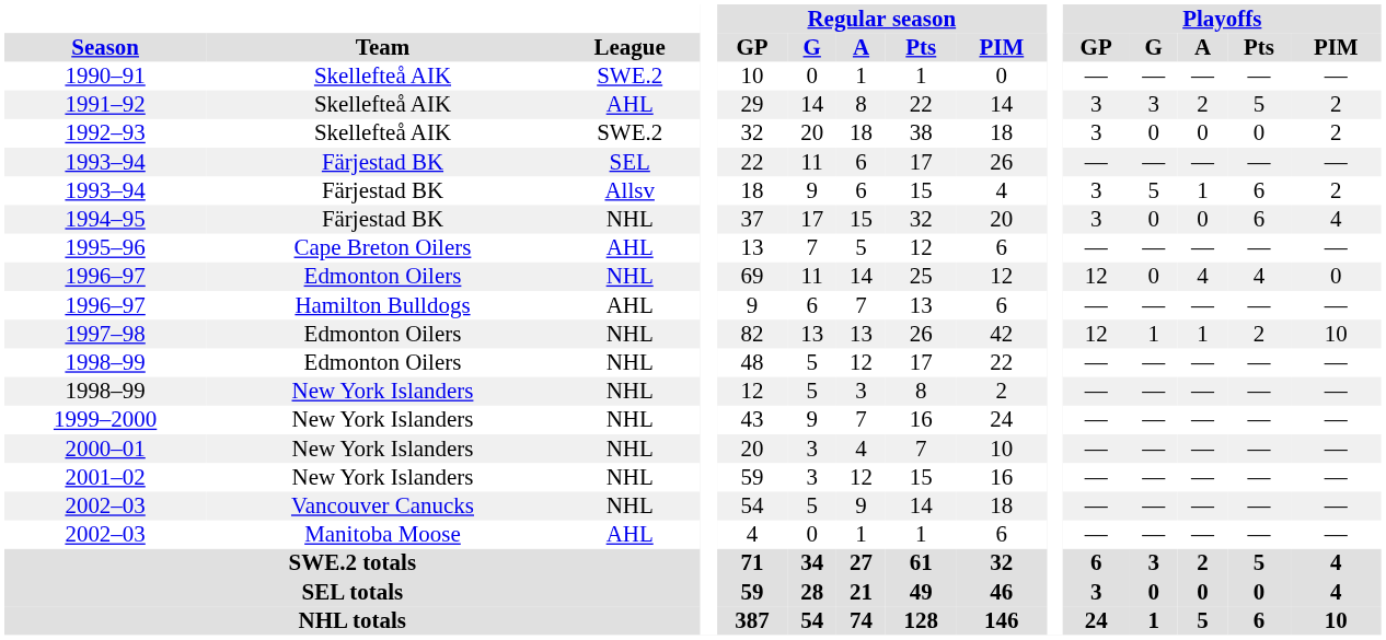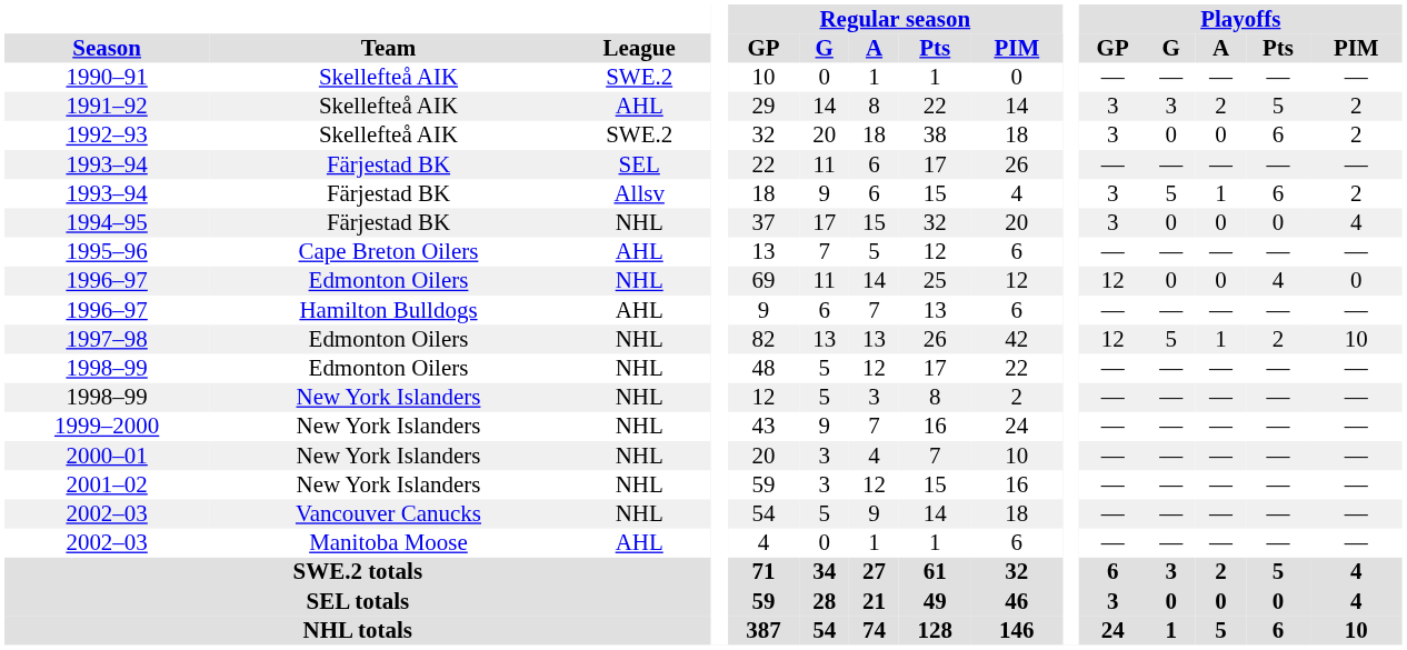1992–93 | Playoffs / Pts: 0 -> 6
1994–95 | Playoffs / Pts: 6 -> 0
1996–97 / Edmonton Oilers | Playoffs / A: 4 -> 0
1997–98 | Playoffs / G: 1 -> 5
